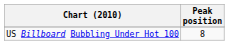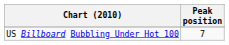US Billboard Bubbling Under Hot 100 | Peak position: 8 -> 7
